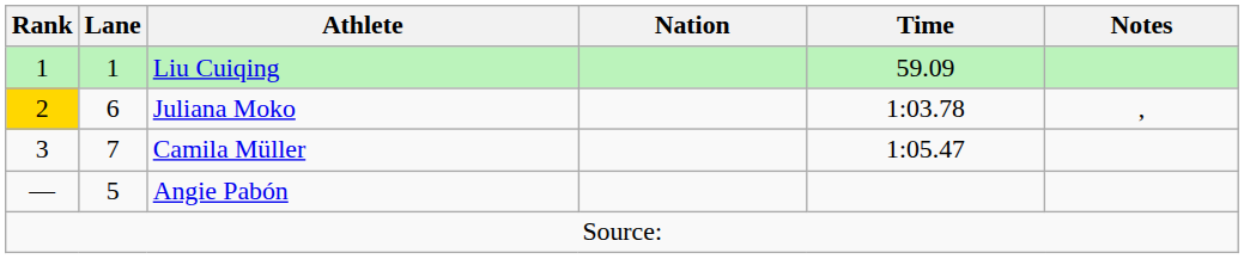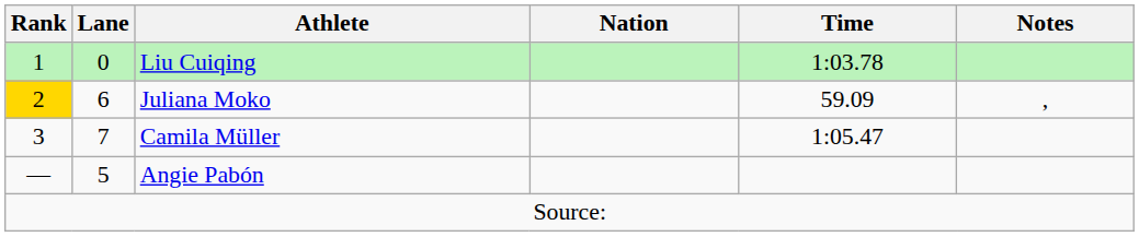Liu Cuiqing | Lane: 1 -> 0
Liu Cuiqing | Time: 59.09 -> 1:03.78
Juliana Moko | Time: 1:03.78 -> 59.09
